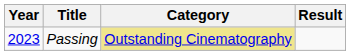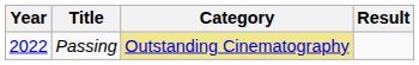Passing | Year: 2023 -> 2022
